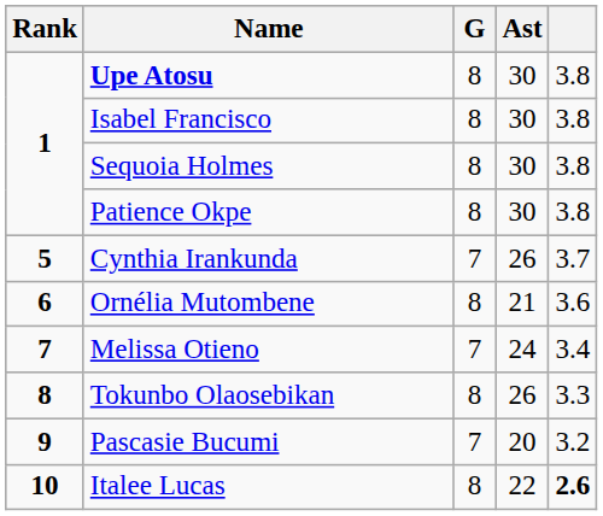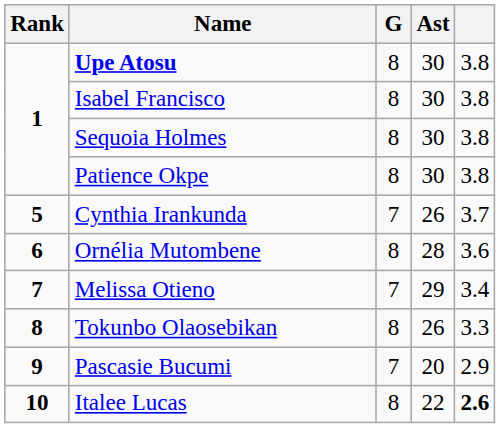Ornélia Mutombene | Ast: 21 -> 28
Melissa Otieno | Ast: 24 -> 29
Pascasie Bucumi | column 5: 3.2 -> 2.9
